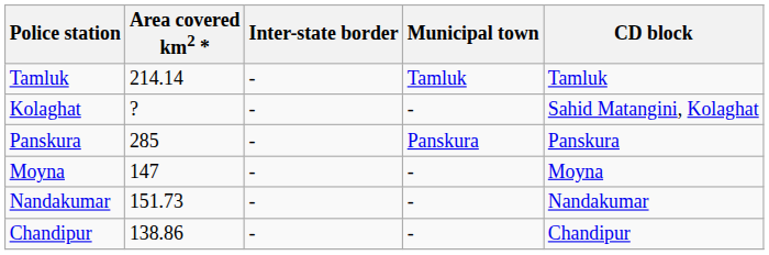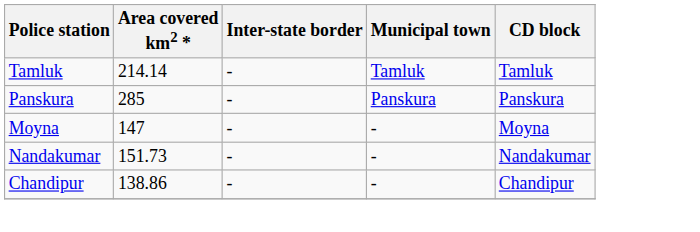- row: Kolaghat | ? | - | - | Sahid Matangini, Kolaghat
